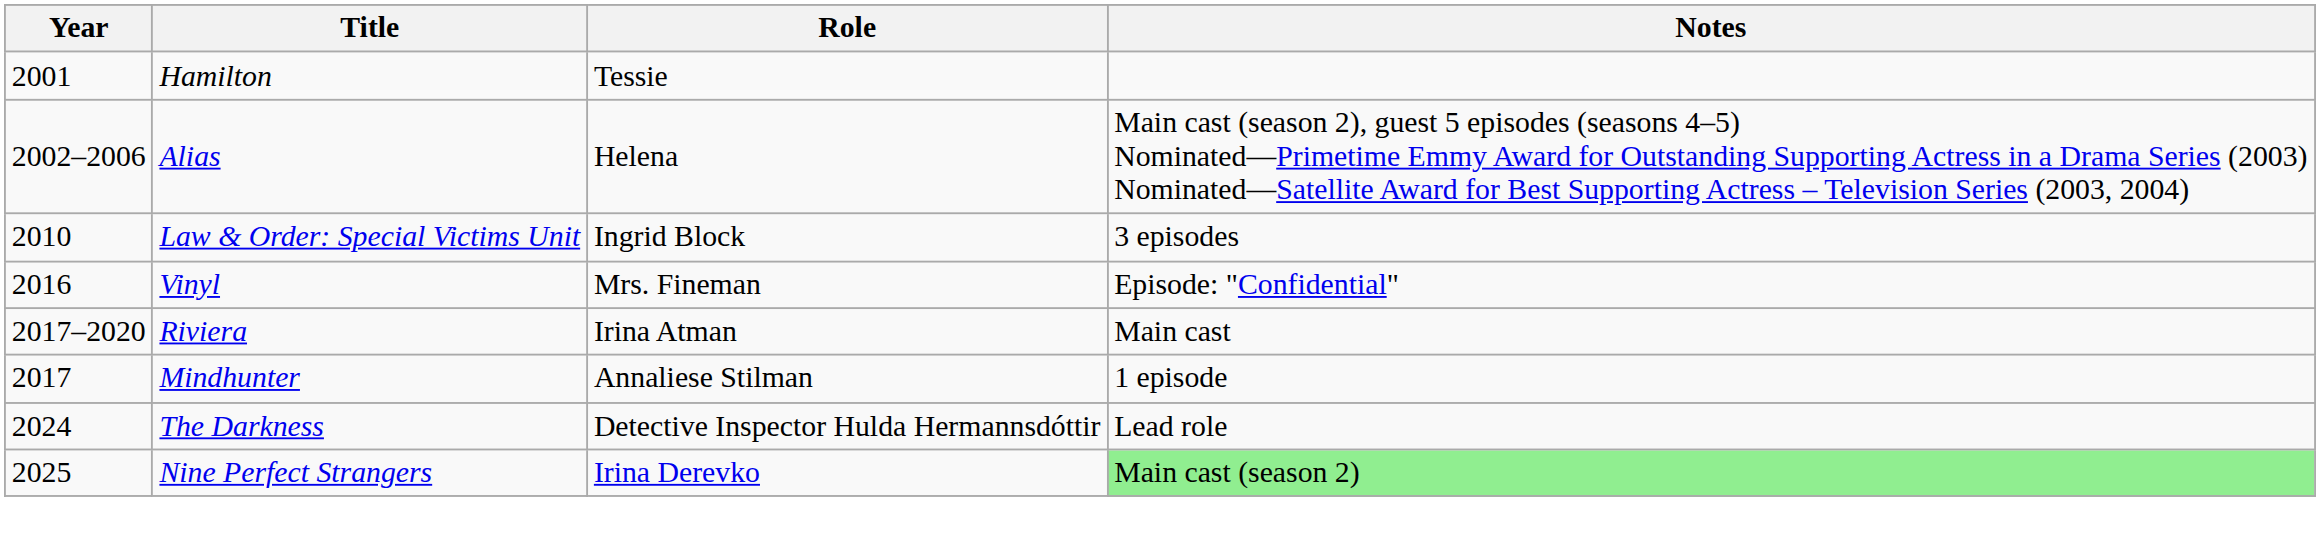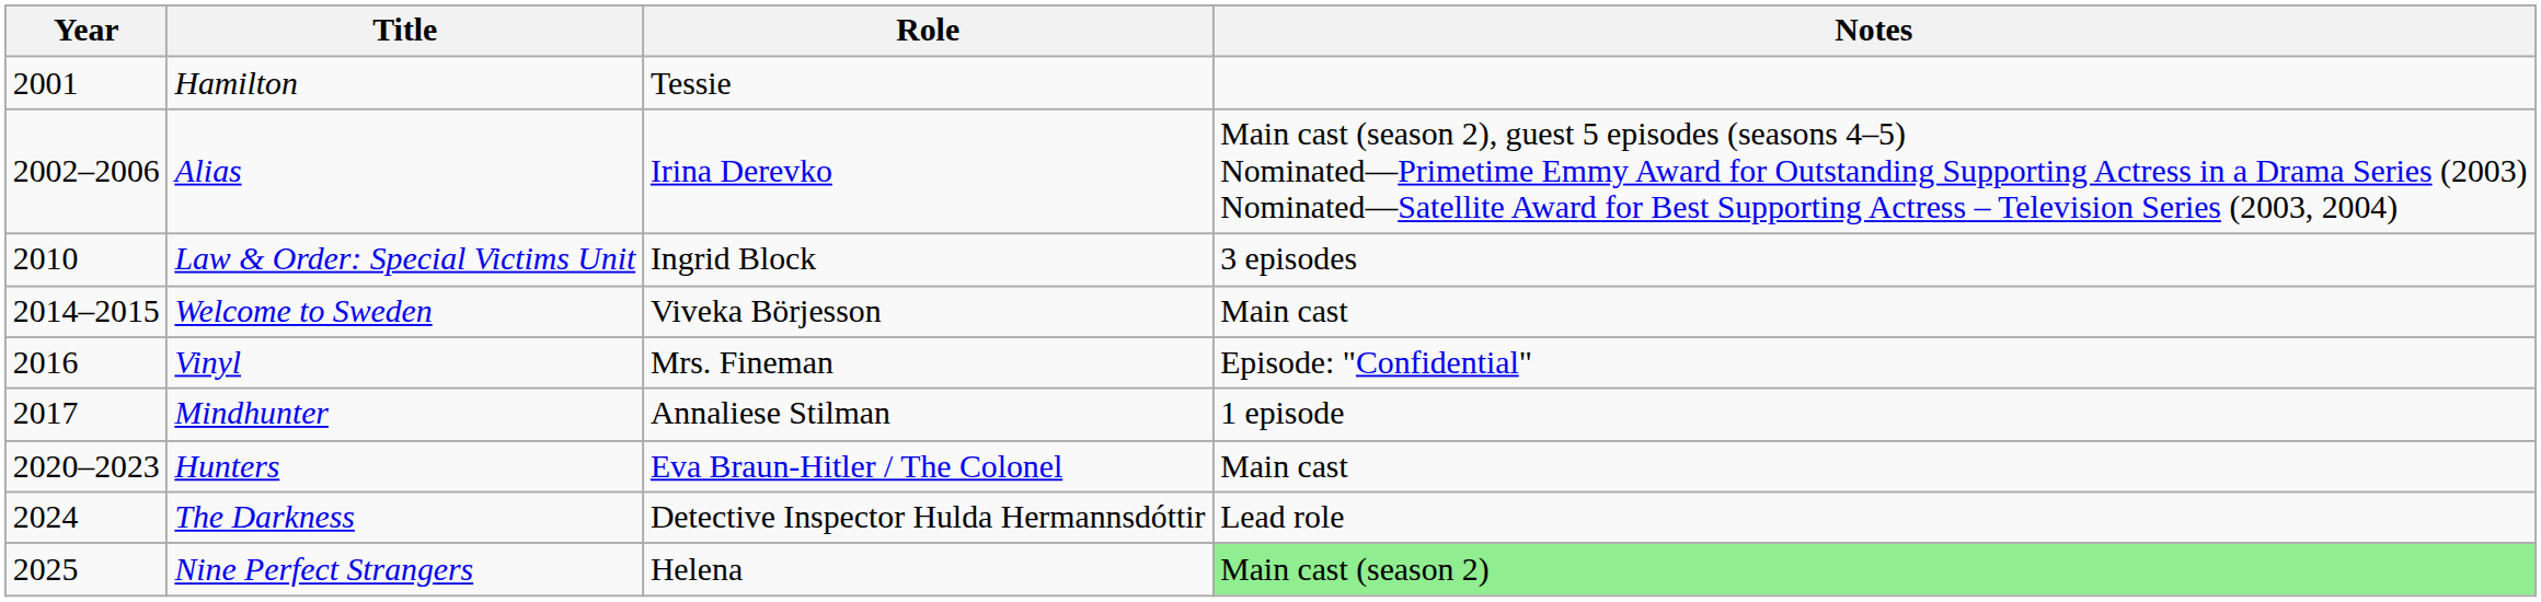Alias | Role: Helena -> Irina Derevko
+ row: 2014–2015 | Welcome to Sweden | Viveka Börjesson | Main cast
- row: 2017–2020 | Riviera | Irina Atman | Main cast
+ row: 2020–2023 | Hunters | Eva Braun-Hitler / The Colonel | Main cast
Nine Perfect Strangers | Role: Irina Derevko -> Helena
